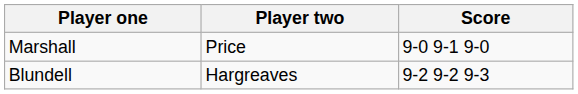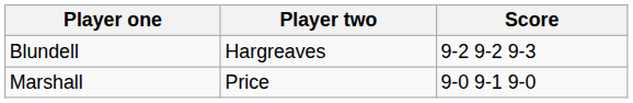rows swapped: Blundell <-> Marshall
